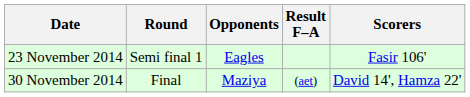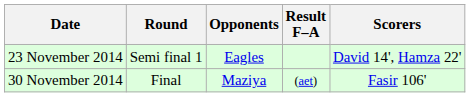23 November 2014 | Scorers: Fasir 106' -> David 14', Hamza 22'
30 November 2014 | Scorers: David 14', Hamza 22' -> Fasir 106'
